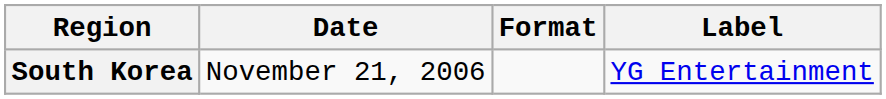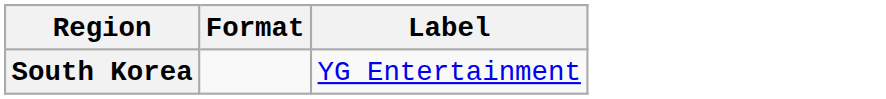- column: Date | November 21, 2006
